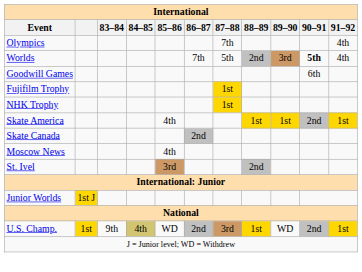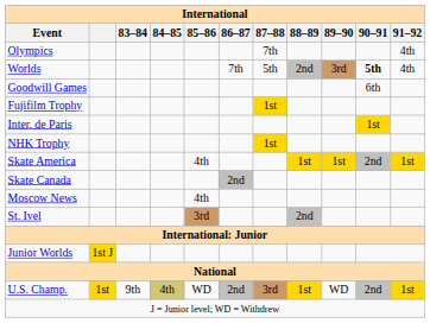+ row: Inter. de Paris | 1st
